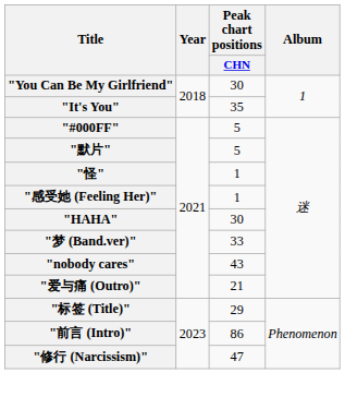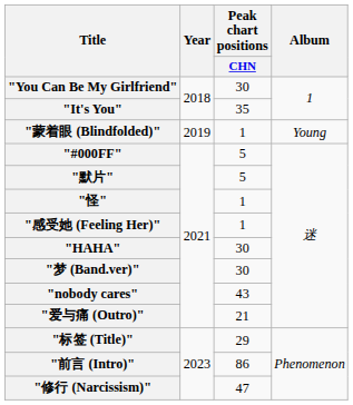+ row: "蒙着眼 (Blindfolded)" | 2019 | 1 | Young
"梦 (Band.ver)" | Peak chart positions / CHN: 33 -> 30
